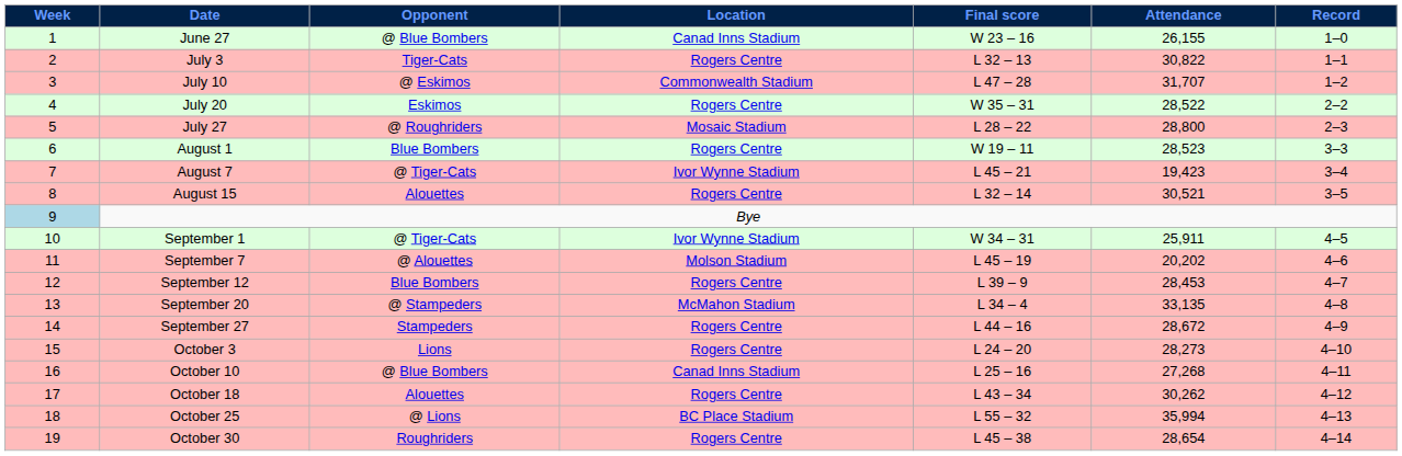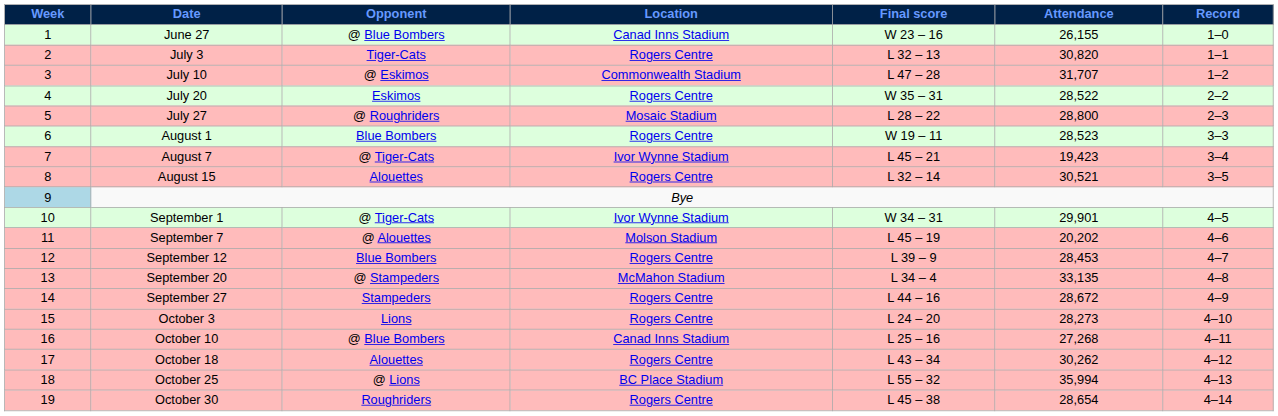July 3 | Attendance: 30,822 -> 30,820
September 1 | Attendance: 25,911 -> 29,901
